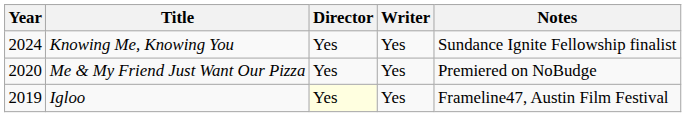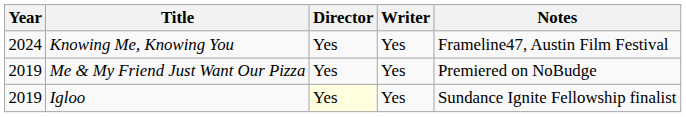Knowing Me, Knowing You | Notes: Sundance Ignite Fellowship finalist -> Frameline47, Austin Film Festival
Me & My Friend Just Want Our Pizza | Year: 2020 -> 2019
Igloo | Notes: Frameline47, Austin Film Festival -> Sundance Ignite Fellowship finalist
